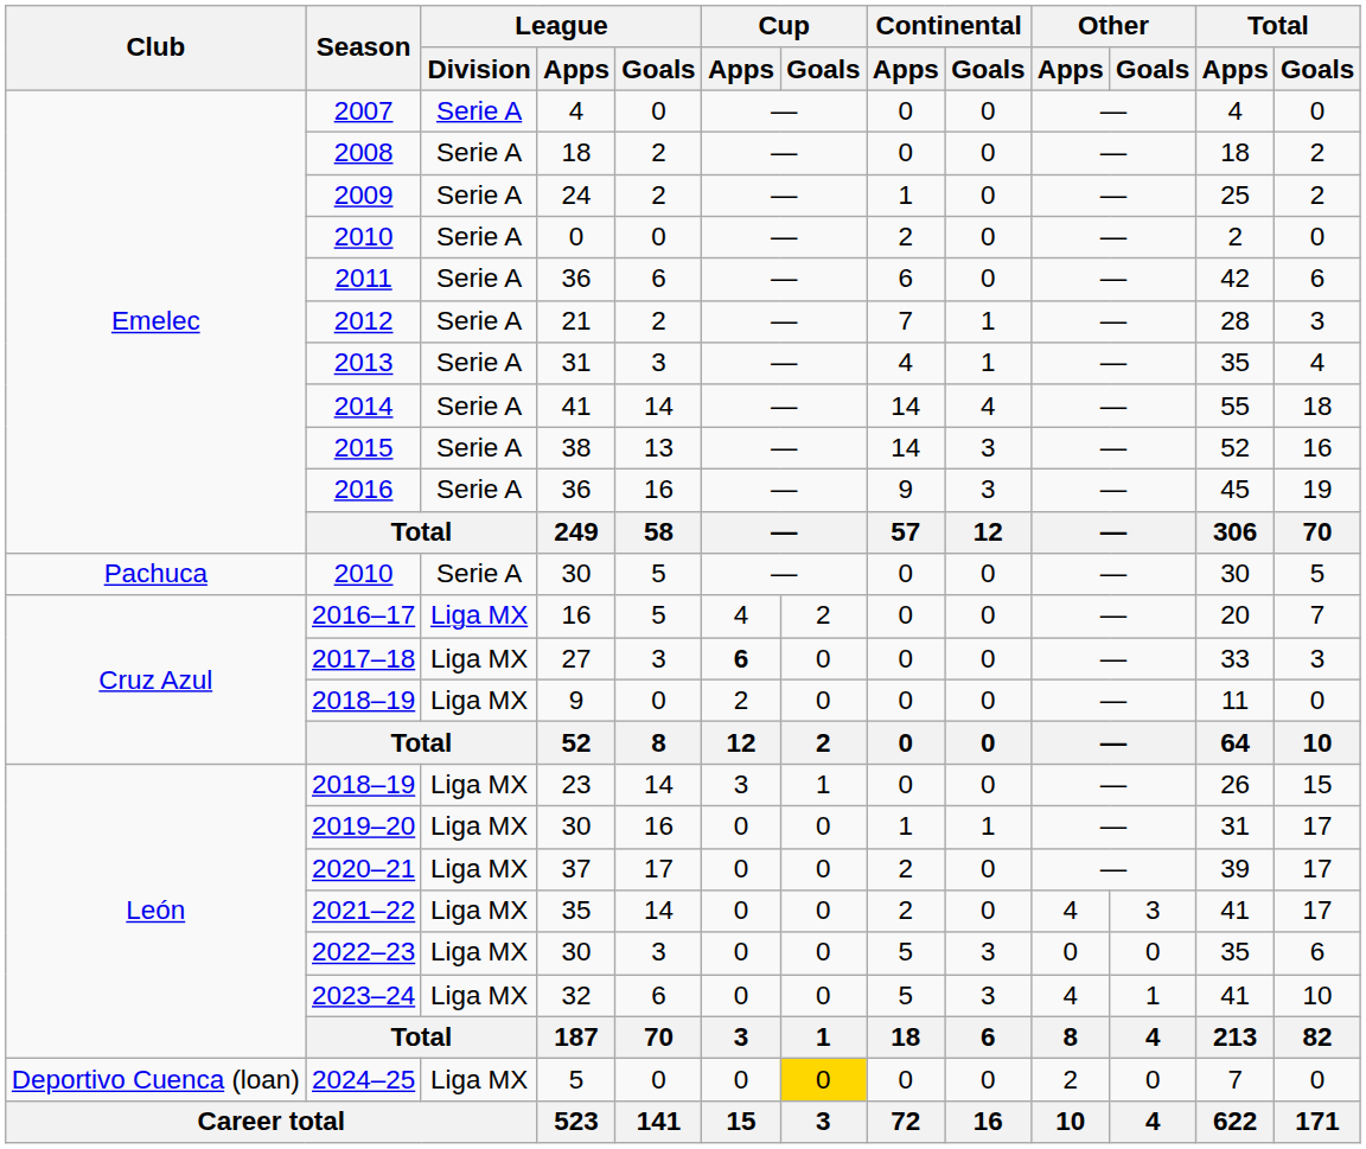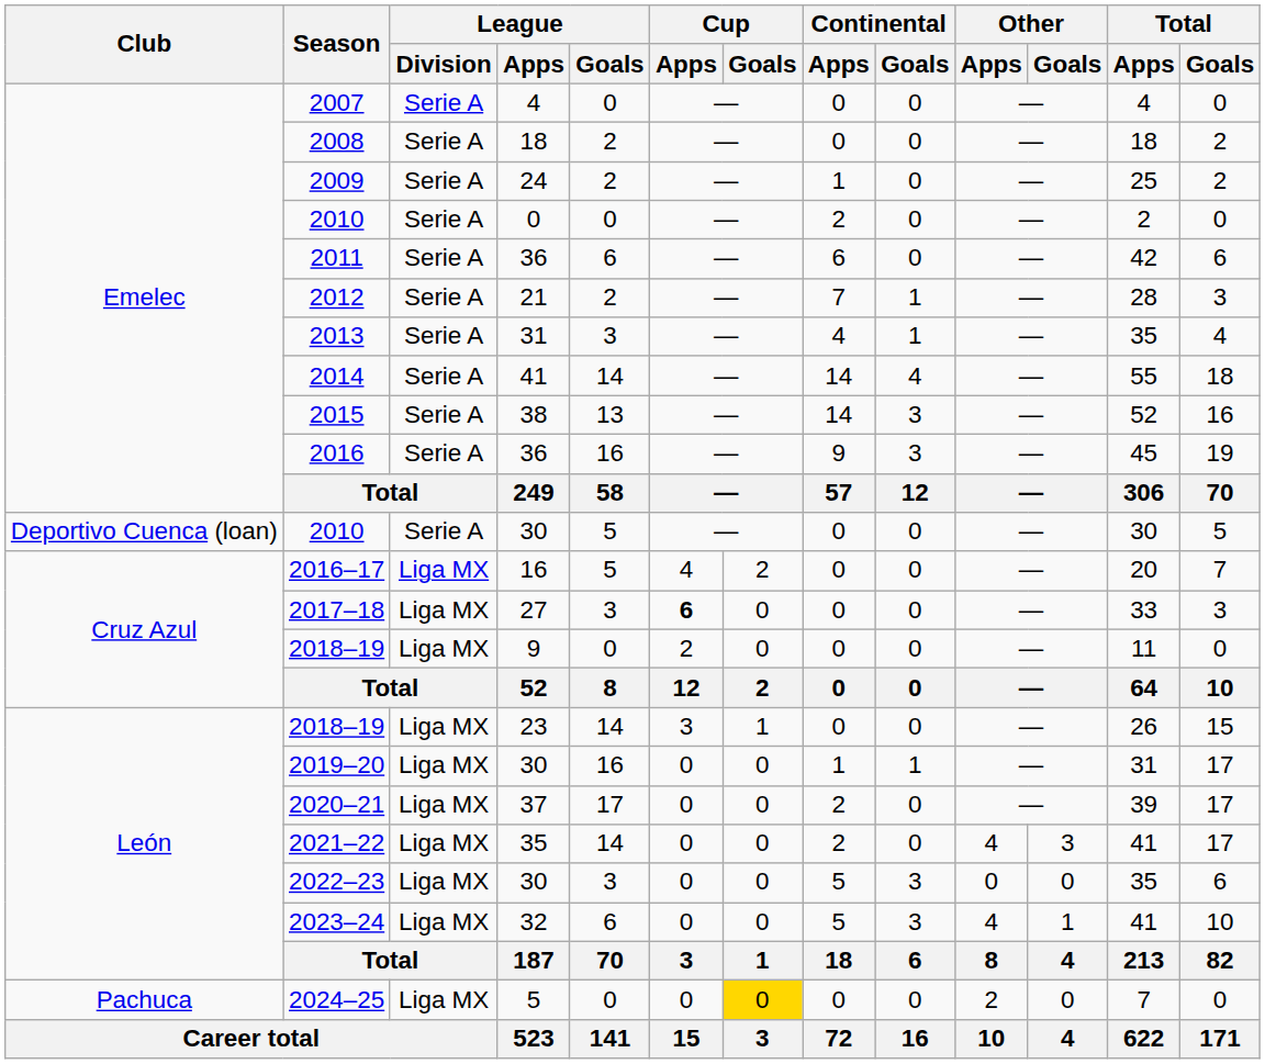2010 / 30 | Club: Pachuca -> Deportivo Cuenca (loan)
2024–25 | Club: Deportivo Cuenca (loan) -> Pachuca
